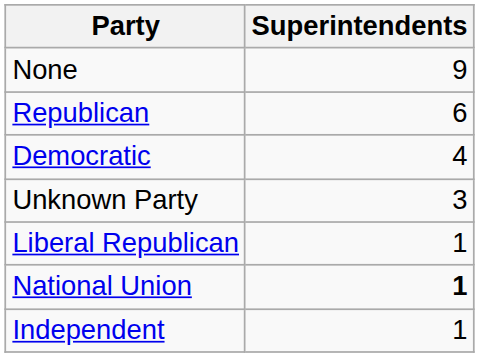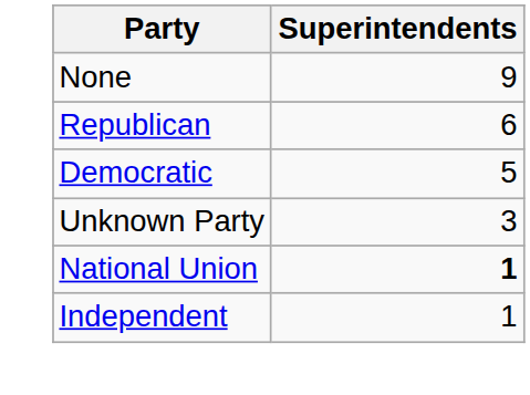Democratic | Superintendents: 4 -> 5
- row: Liberal Republican | 1
